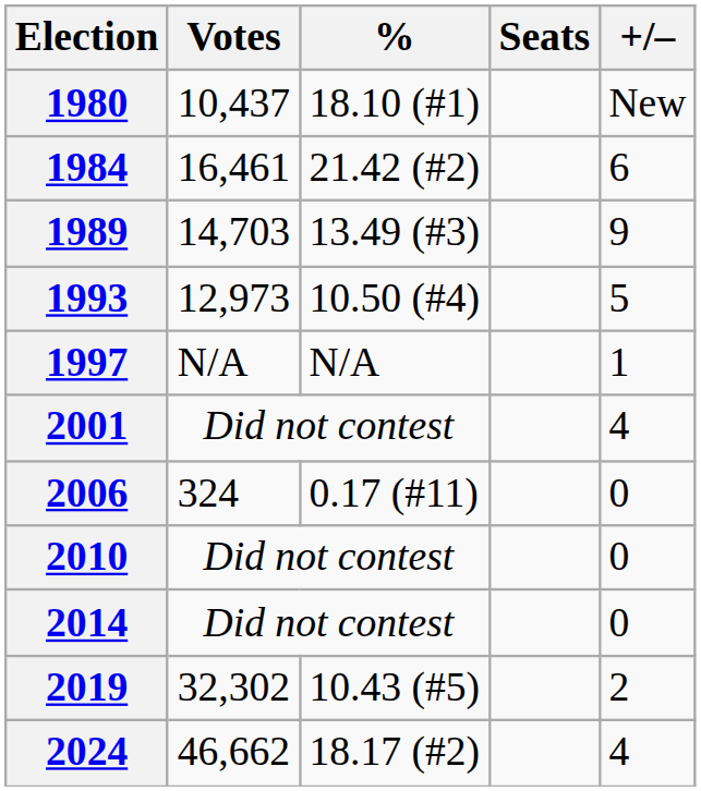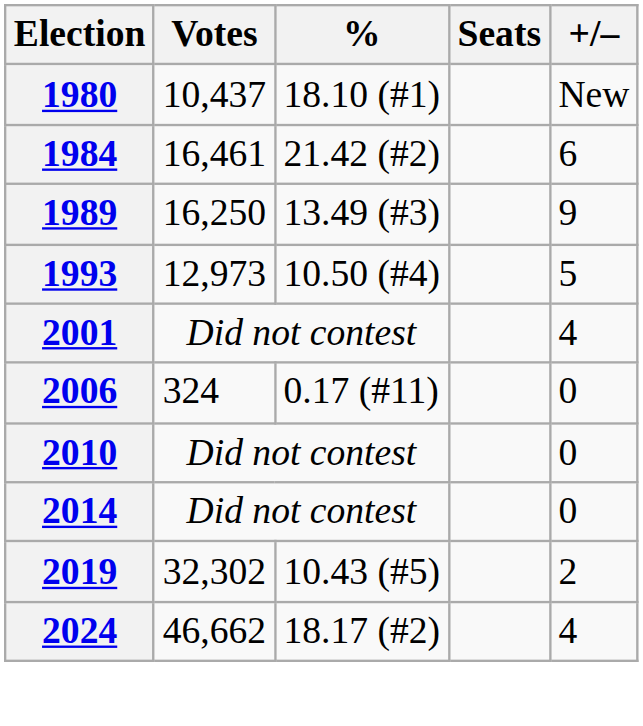1989 | Votes: 14,703 -> 16,250
- row: 1997 | N/A | N/A | 1
